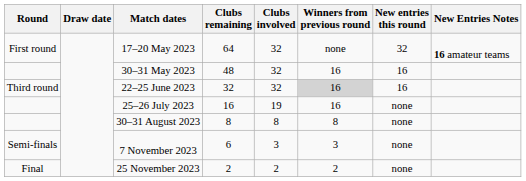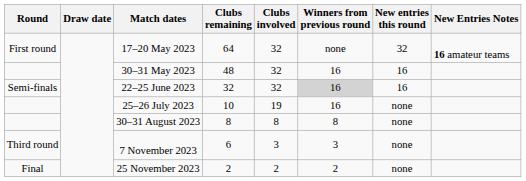22–25 June 2023 | Round: Third round -> Semi-finals
25–26 July 2023 | Clubs remaining: 16 -> 10
7 November 2023 | Round: Semi-finals -> Third round
